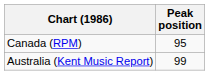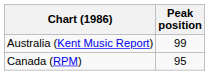rows swapped: Australia (Kent Music Report) <-> Canada (RPM)
